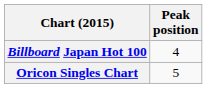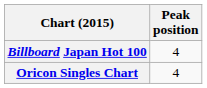Oricon Singles Chart | Peak position: 5 -> 4
